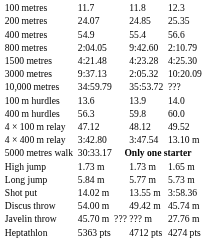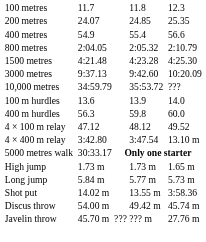800 metres | column 5: 9:42.60 -> 2:05.32
3000 metres | column 5: 2:05.32 -> 9:42.60
- row: Heptathlon | 5363 pts | 4712 pts | 4274 pts
